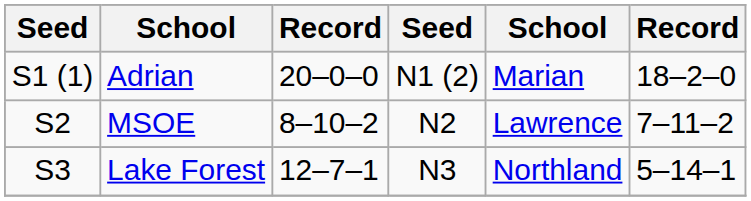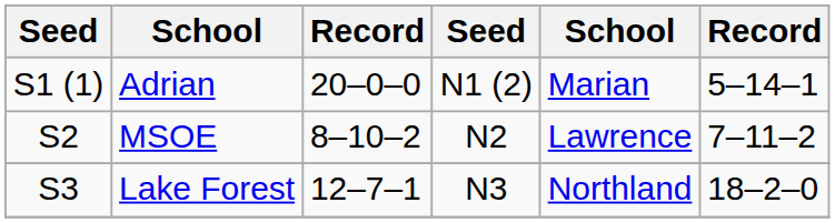Adrian | column 6: 18–2–0 -> 5–14–1
Lake Forest | column 6: 5–14–1 -> 18–2–0
